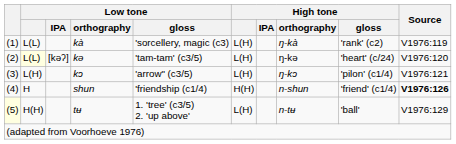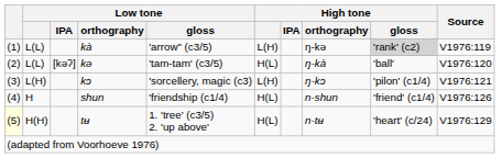kà | Low tone / gloss: 'sorcellery, magic (c3) -> 'arrow" (c3/5)
kà | High tone / orthography: ŋ-kà -> ŋ-kə
kà | High tone / gloss: no background -> lightgrey background
kə | Low tone: lightyellow background -> no background
kə | High tone: L(H) -> H(L)
kə | High tone / orthography: ŋ-kə -> ŋ-kà
kə | High tone / gloss: 'heart' (c/24) -> 'ball'
kɔ | Low tone / gloss: 'arrow" (c3/5) -> 'sorcellery, magic (c3)
shun | High tone: H(H) -> H(L)
shun | Source: bold -> normal
tʉ | High tone: L(H) -> H(L)
tʉ | High tone / gloss: 'ball' -> 'heart' (c/24)
